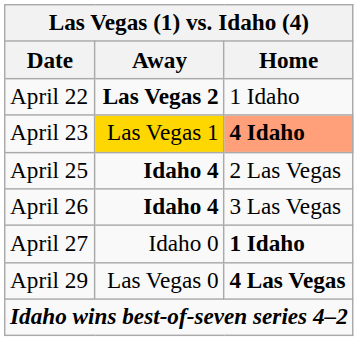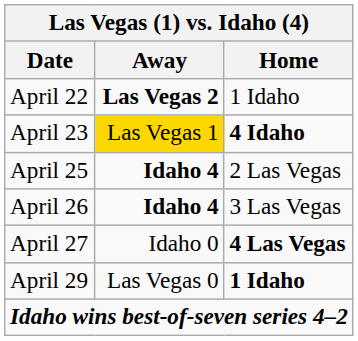April 23 | Home: lightsalmon background -> no background
April 27 | Home: 1 Idaho -> 4 Las Vegas
April 29 | Home: 4 Las Vegas -> 1 Idaho
